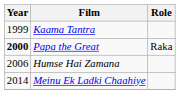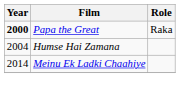- row: 1999 | Kaama Tantra
Humse Hai Zamana | Year: 2006 -> 2004
